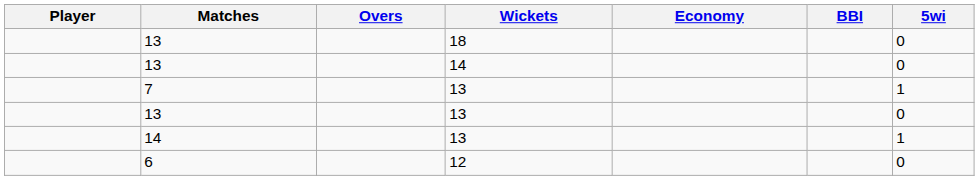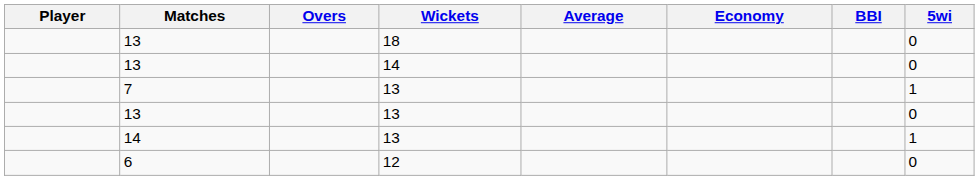+ column: Average
